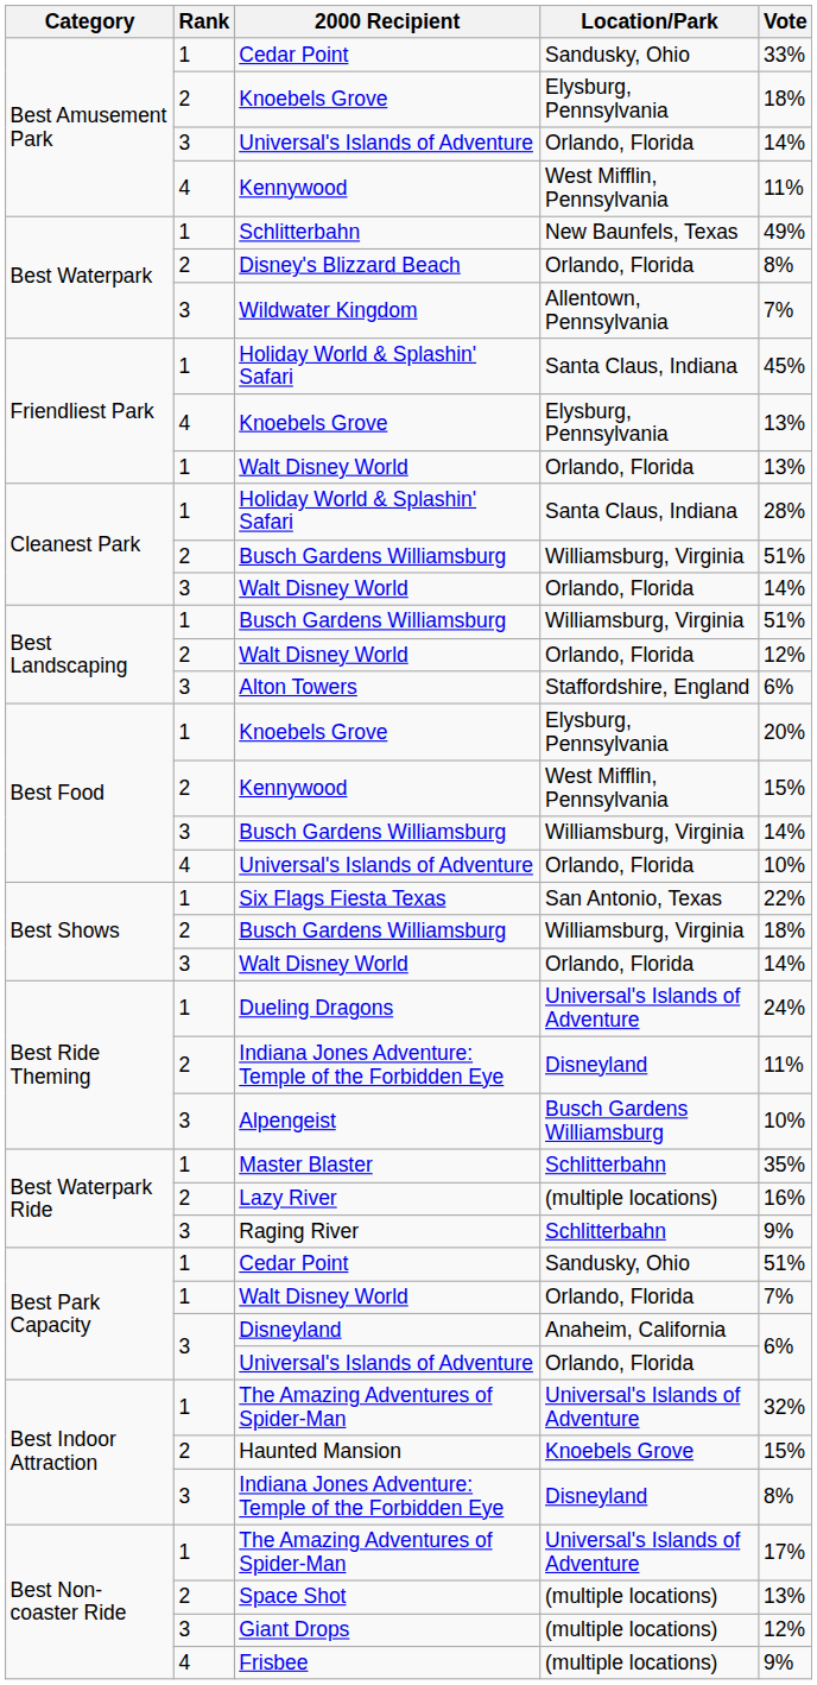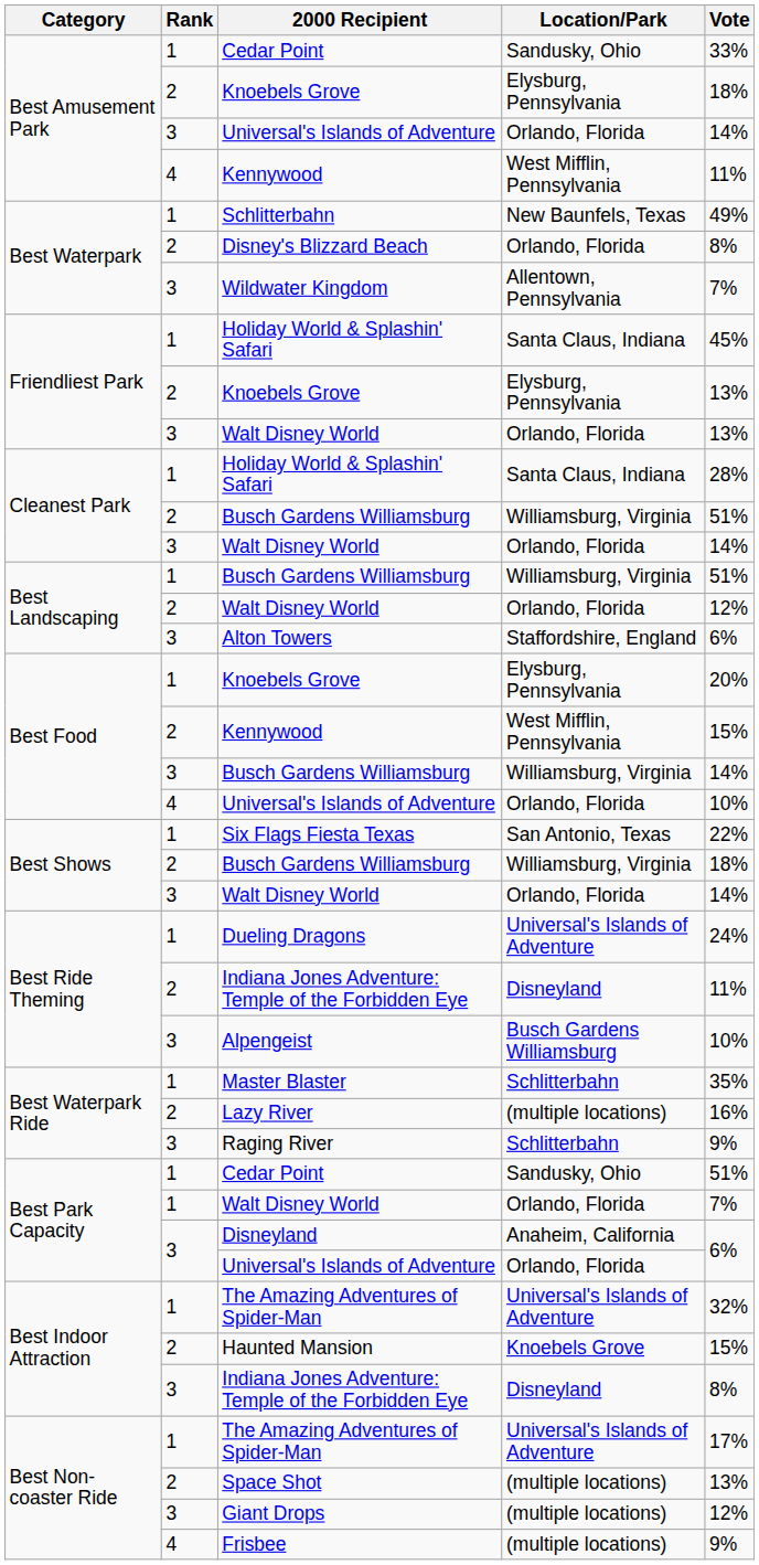Friendliest Park / Knoebels Grove | Rank: 4 -> 2
Friendliest Park / Walt Disney World | Rank: 1 -> 3
